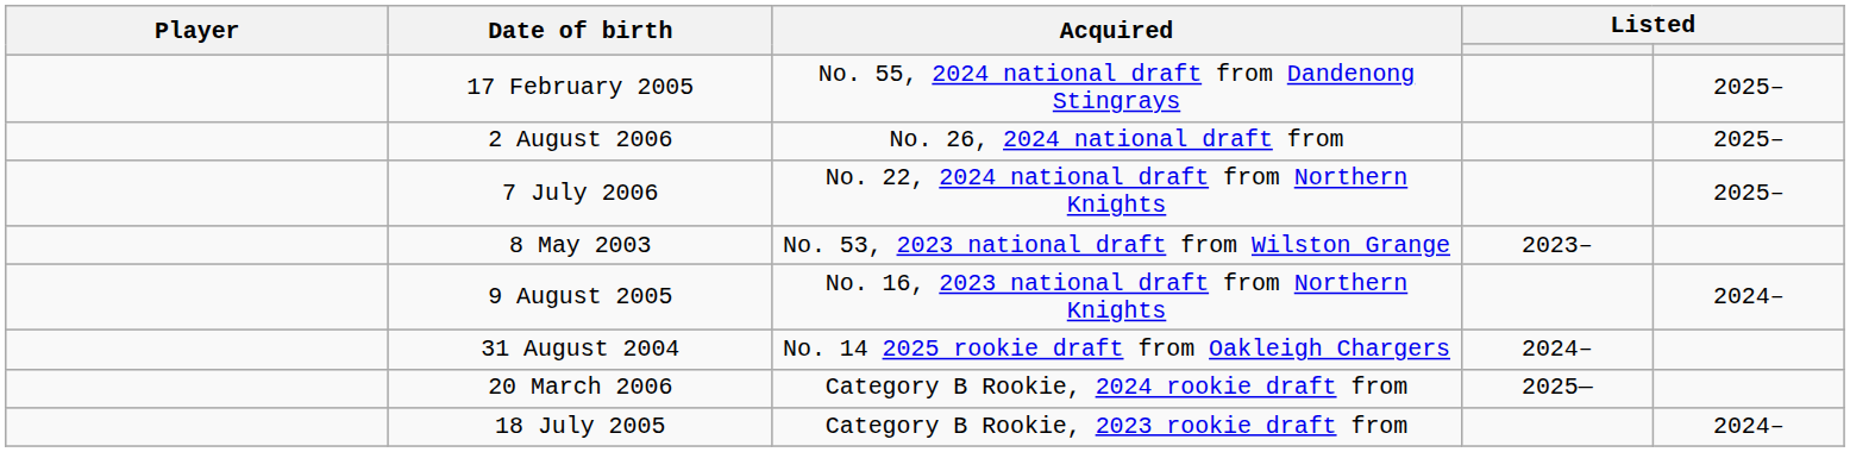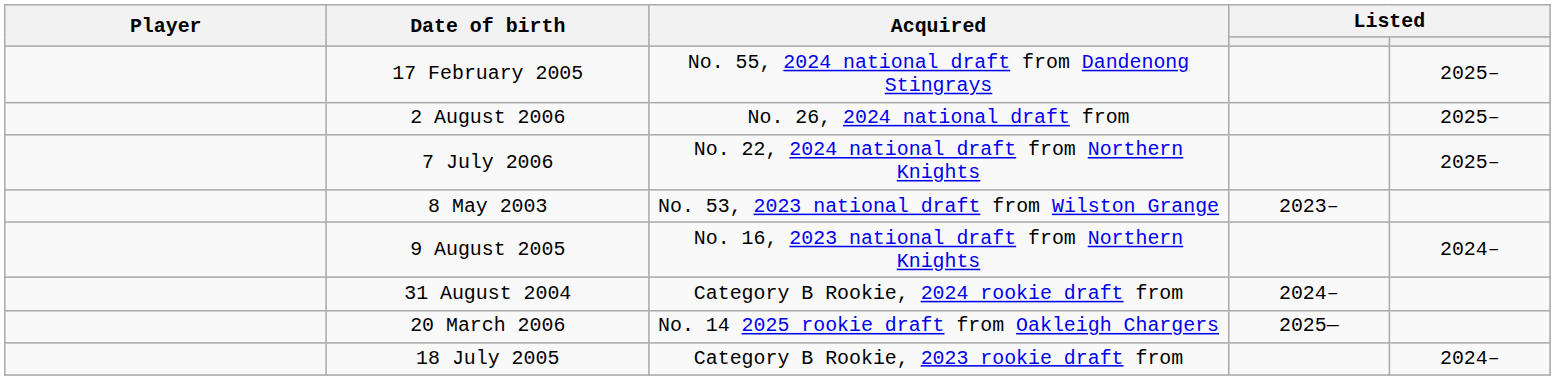31 August 2004 | Acquired: No. 14 2025 rookie draft from Oakleigh Chargers -> Category B Rookie, 2024 rookie draft from
20 March 2006 | Acquired: Category B Rookie, 2024 rookie draft from -> No. 14 2025 rookie draft from Oakleigh Chargers
